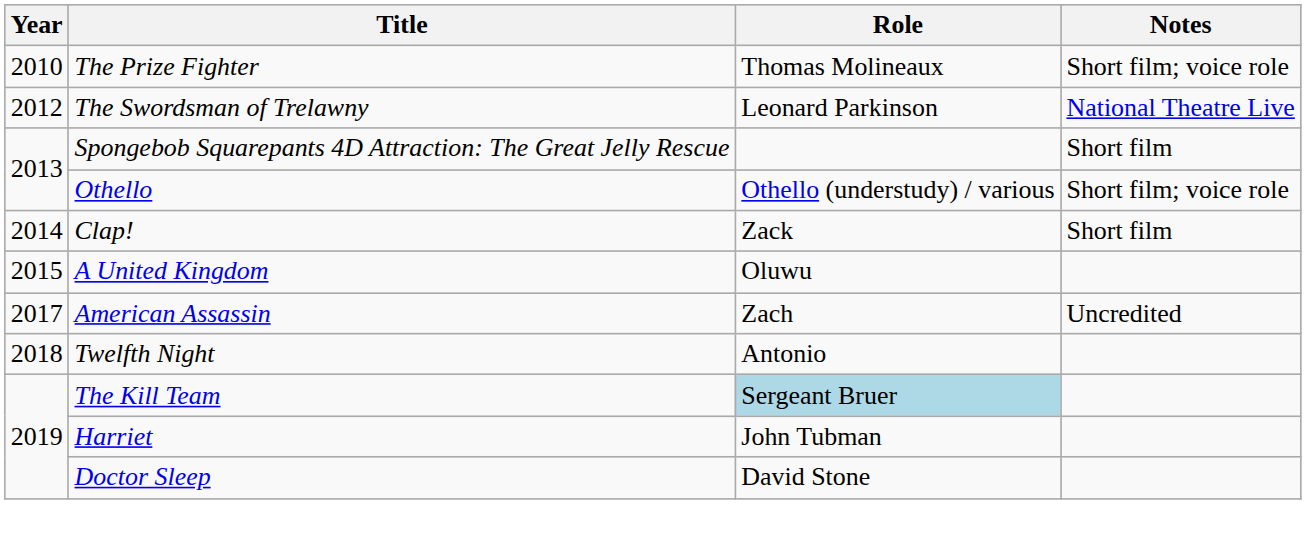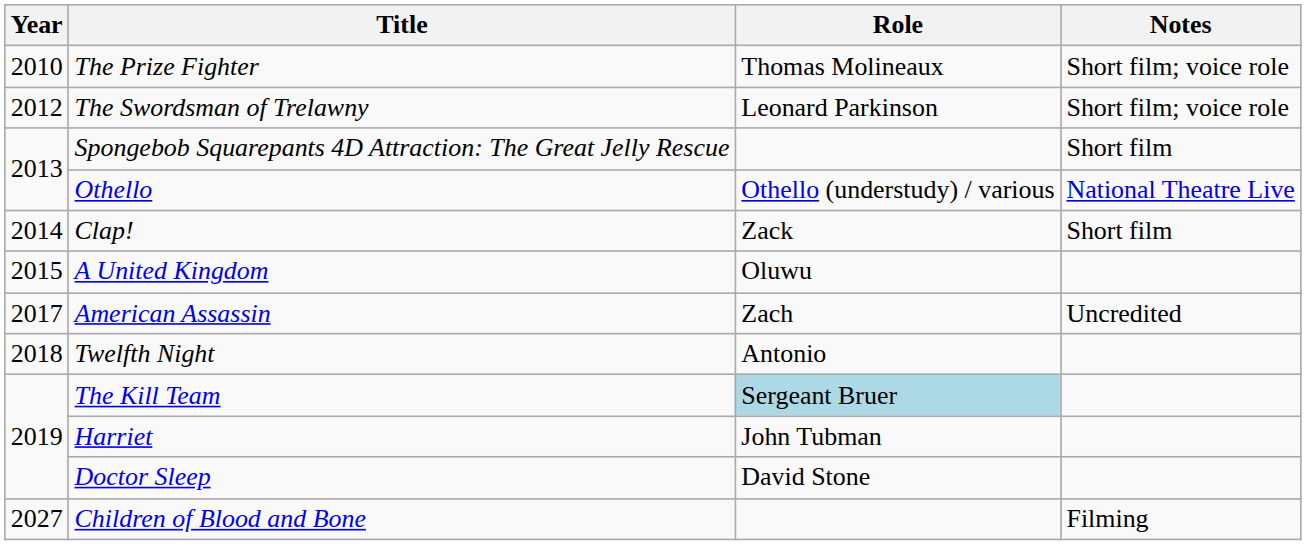The Swordsman of Trelawny | Notes: National Theatre Live -> Short film; voice role
Othello | Notes: Short film; voice role -> National Theatre Live
+ row: 2027 | Children of Blood and Bone | Filming
